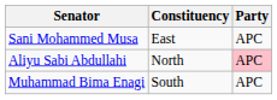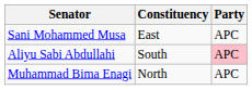Aliyu Sabi Abdullahi | Constituency: North -> South
Muhammad Bima Enagi | Constituency: South -> North
